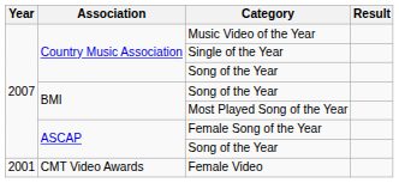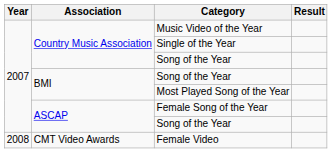Female Video | Year: 2001 -> 2008
